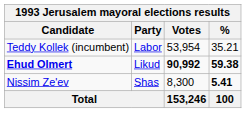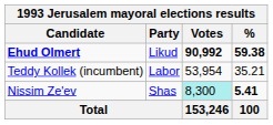rows swapped: Ehud Olmert <-> Teddy Kollek (incumbent)
Nissim Ze'ev | Votes: no background -> paleturquoise background
